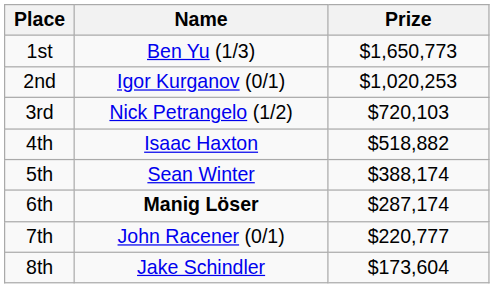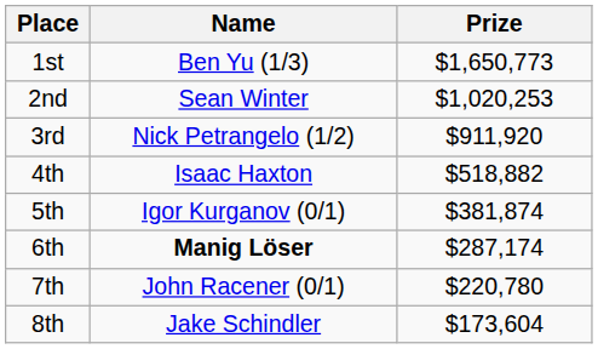2nd | Name: Igor Kurganov (0/1) -> Sean Winter
3rd | Prize: $720,103 -> $911,920
5th | Name: Sean Winter -> Igor Kurganov (0/1)
5th | Prize: $388,174 -> $381,874
7th | Prize: $220,777 -> $220,780
